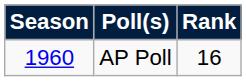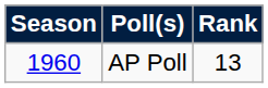AP Poll | Rank: 16 -> 13
